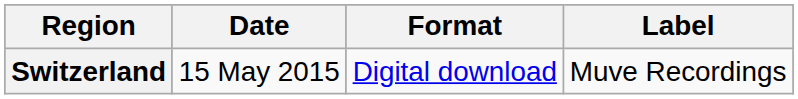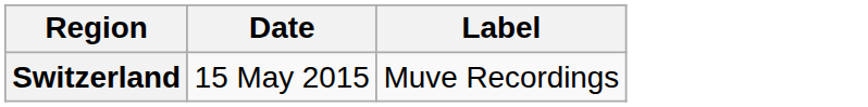- column: Format | Digital download
